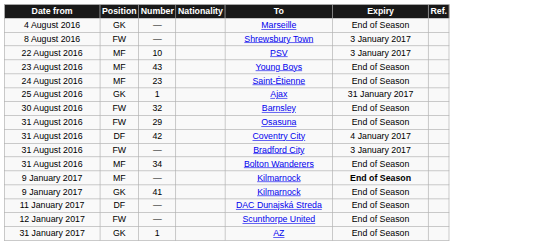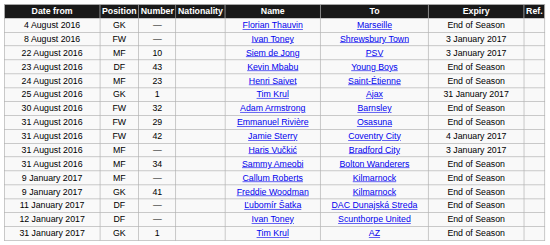+ column: Name | Florian Thauvin | Ivan Toney | Siem de Jong | Kevin Mbabu | Henri Saivet | Tim Krul | Adam Armstrong | Emmanuel Rivière | Jamie Sterry | Haris Vučkić | Sammy Ameobi | Callum Roberts | Freddie Woodman | Ľubomír Šatka | Ivan Toney | Tim Krul
23 August 2016 | Position: MF -> DF
31 August 2016 / 42 | Position: DF -> FW
31 August 2016 / — | Position: FW -> MF
9 January 2017 / — | Expiry: bold -> normal
12 January 2017 | Position: FW -> DF
